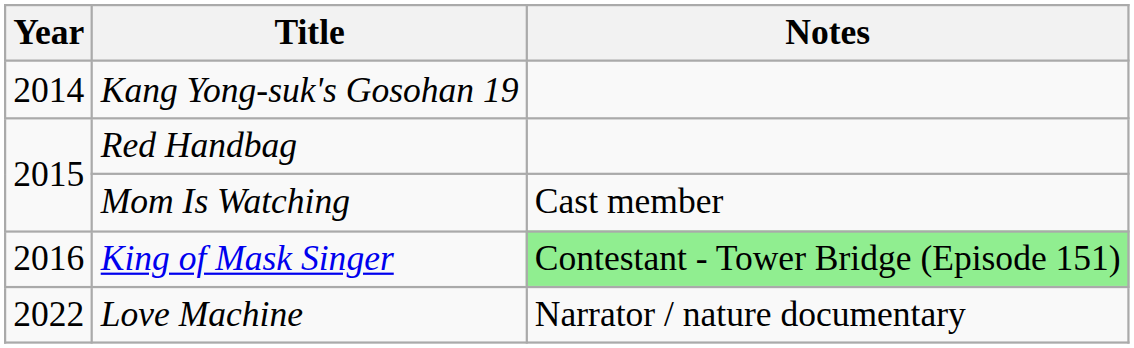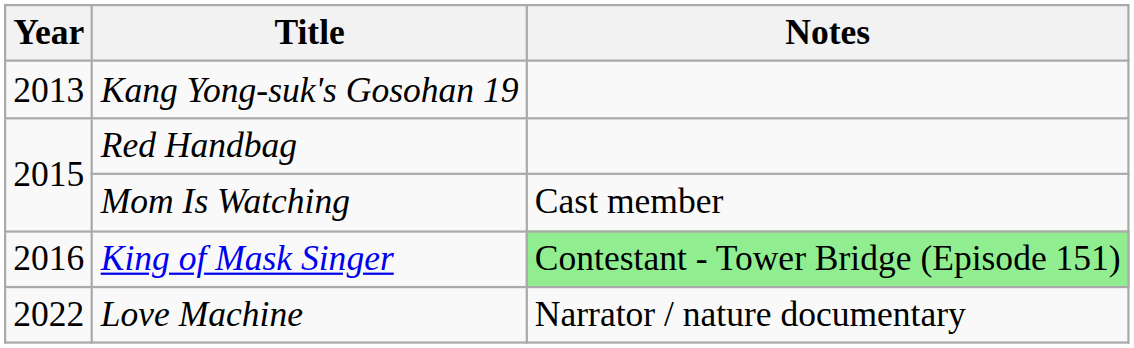Kang Yong-suk's Gosohan 19 | Year: 2014 -> 2013
